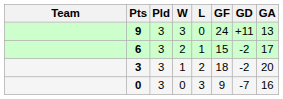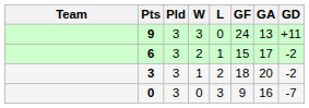columns swapped: GA <-> GD
